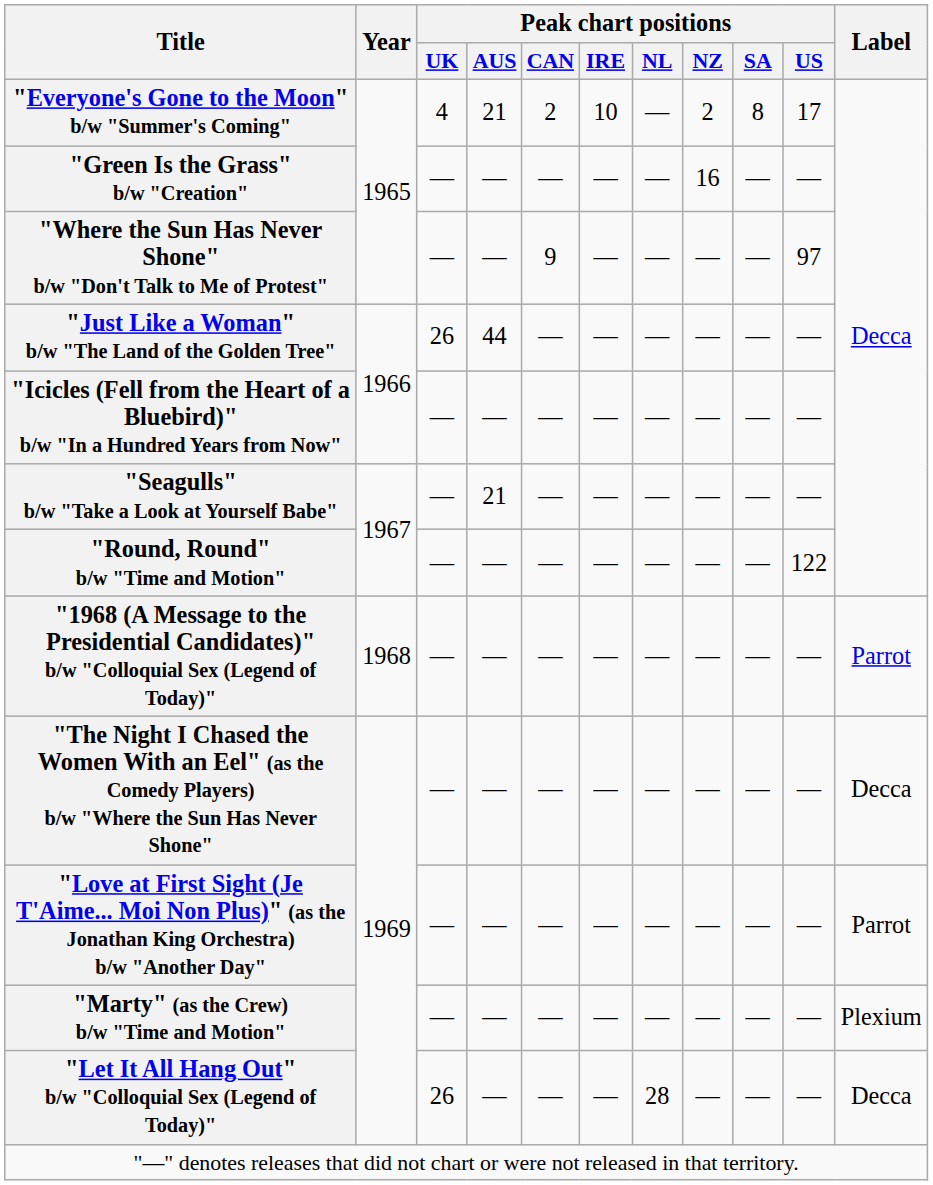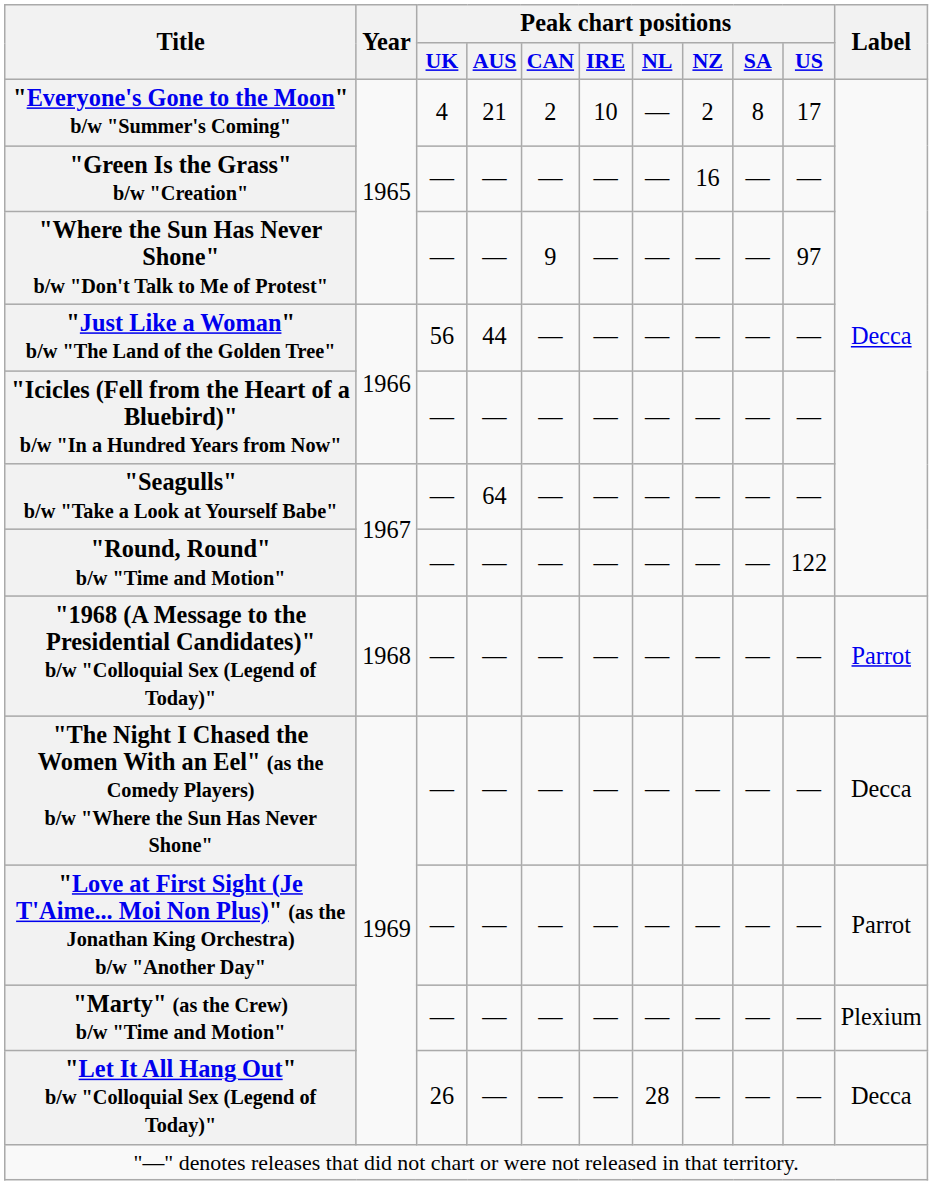"Just Like a Woman" b/w "The Land of the Golden Tree" | Peak chart positions / UK: 26 -> 56
"Seagulls" b/w "Take a Look at Yourself Babe" | Peak chart positions / AUS: 21 -> 64
